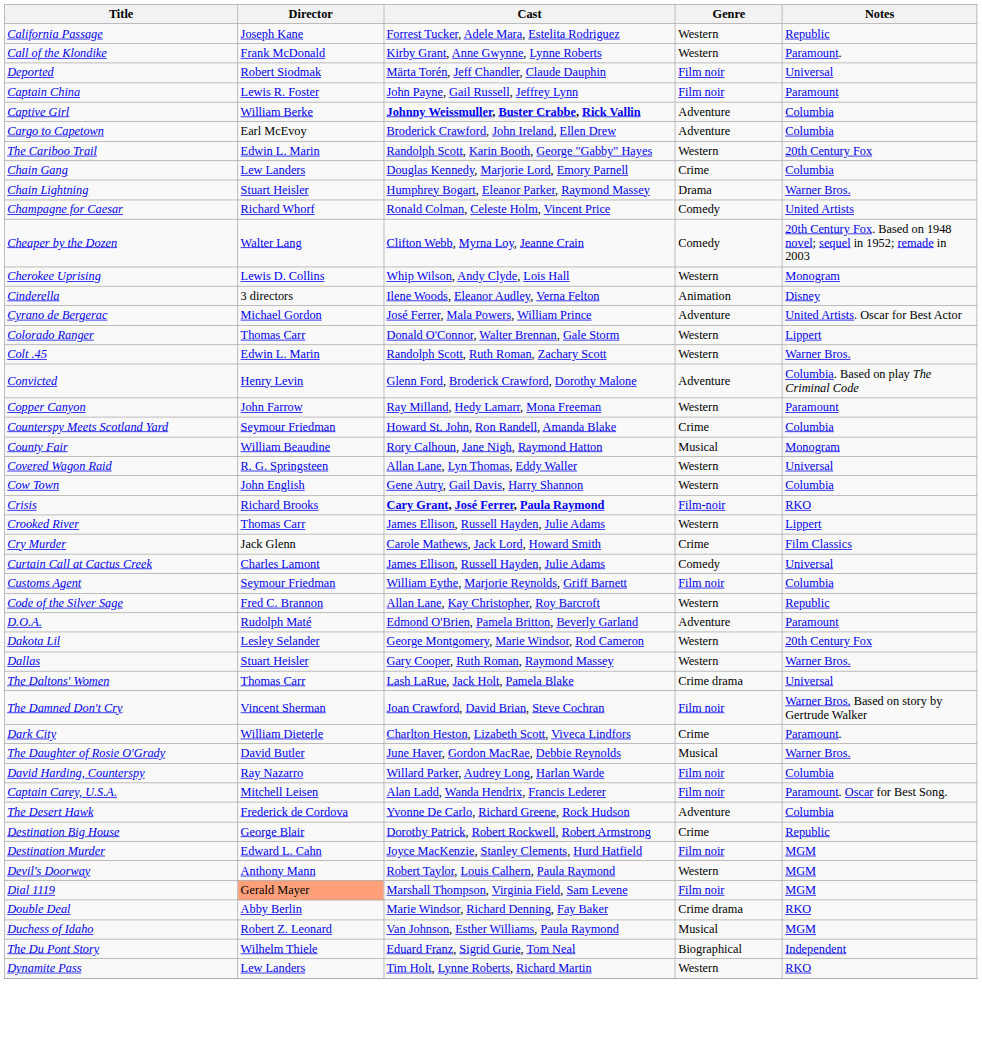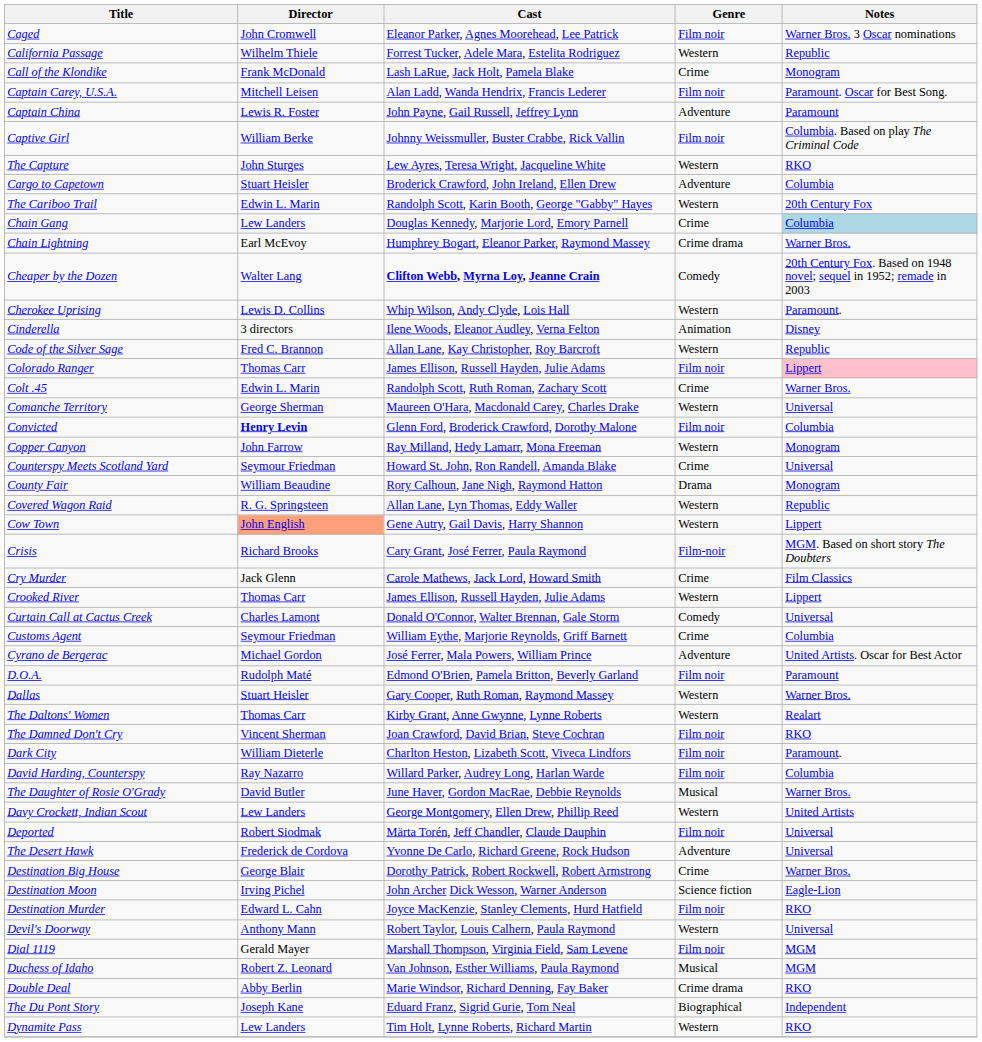+ row: Caged | John Cromwell | Eleanor Parker, Agnes Moorehead, Lee Patrick | Film noir | Warner Bros. 3 Oscar nominations
California Passage | Director: Joseph Kane -> Wilhelm Thiele
Call of the Klondike | Cast: Kirby Grant, Anne Gwynne, Lynne Roberts -> Lash LaRue, Jack Holt, Pamela Blake
Call of the Klondike | Genre: Western -> Crime
Call of the Klondike | Notes: Paramount. -> Monogram
rows swapped: Captain Carey, U.S.A. <-> Deported
Captain China | Genre: Film noir -> Adventure
Captive Girl | Cast: bold -> normal
Captive Girl | Genre: Adventure -> Film noir
Captive Girl | Notes: Columbia -> Columbia. Based on play The Criminal Code
+ row: The Capture | John Sturges | Lew Ayres, Teresa Wright, Jacqueline White | Western | RKO
Cargo to Capetown | Director: Earl McEvoy -> Stuart Heisler
Chain Gang | Notes: no background -> lightblue background
Chain Lightning | Director: Stuart Heisler -> Earl McEvoy
Chain Lightning | Genre: Drama -> Crime drama
- row: Champagne for Caesar | Richard Whorf | Ronald Colman, Celeste Holm, Vincent Price | Comedy | United Artists
Cheaper by the Dozen | Cast: normal -> bold
Cherokee Uprising | Notes: Monogram -> Paramount.
rows swapped: Code of the Silver Sage <-> Cyrano de Bergerac
Colorado Ranger | Cast: Donald O'Connor, Walter Brennan, Gale Storm -> James Ellison, Russell Hayden, Julie Adams
Colorado Ranger | Genre: Western -> Film noir
Colorado Ranger | Notes: no background -> pink background
Colt .45 | Genre: Western -> Crime
+ row: Comanche Territory | George Sherman | Maureen O'Hara, Macdonald Carey, Charles Drake | Western | Universal
Convicted | Director: normal -> bold
Convicted | Genre: Adventure -> Film noir
Convicted | Notes: Columbia. Based on play The Criminal Code -> Columbia
Copper Canyon | Notes: Paramount -> Monogram
Counterspy Meets Scotland Yard | Notes: Columbia -> Universal
County Fair | Genre: Musical -> Drama
Covered Wagon Raid | Notes: Universal -> Republic
Cow Town | Director: no background -> lightsalmon background
Cow Town | Notes: Columbia -> Lippert
Crisis | Cast: bold -> normal
Crisis | Notes: RKO -> MGM. Based on short story The Doubters
rows swapped: Crooked River <-> Cry Murder
Curtain Call at Cactus Creek | Cast: James Ellison, Russell Hayden, Julie Adams -> Donald O'Connor, Walter Brennan, Gale Storm
Customs Agent | Genre: Film noir -> Crime
D.O.A. | Genre: Adventure -> Film noir
- row: Dakota Lil | Lesley Selander | George Montgomery, Marie Windsor, Rod Cameron | Western | 20th Century Fox
The Daltons' Women | Cast: Lash LaRue, Jack Holt, Pamela Blake -> Kirby Grant, Anne Gwynne, Lynne Roberts
The Daltons' Women | Genre: Crime drama -> Western
The Daltons' Women | Notes: Universal -> Realart
The Damned Don't Cry | Notes: Warner Bros. Based on story by Gertrude Walker -> RKO
Dark City | Genre: Crime -> Film noir
rows swapped: The Daughter of Rosie O'Grady <-> David Harding, Counterspy
+ row: Davy Crockett, Indian Scout | Lew Landers | George Montgomery, Ellen Drew, Phillip Reed | Western | United Artists
The Desert Hawk | Notes: Columbia -> Universal
Destination Big House | Notes: Republic -> Warner Bros.
+ row: Destination Moon | Irving Pichel | John Archer Dick Wesson, Warner Anderson | Science fiction | Eagle-Lion
Destination Murder | Notes: MGM -> RKO
Devil's Doorway | Notes: MGM -> Universal
Dial 1119 | Director: lightsalmon background -> no background
rows swapped: Double Deal <-> Duchess of Idaho
The Du Pont Story | Director: Wilhelm Thiele -> Joseph Kane
